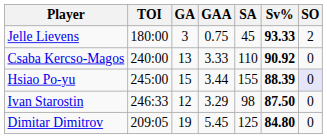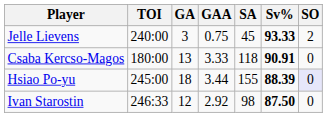Jelle Lievens | TOI: 180:00 -> 240:00
Csaba Kercso-Magos | TOI: 240:00 -> 180:00
Csaba Kercso-Magos | SA: 110 -> 118
Csaba Kercso-Magos | Sv%: 90.92 -> 90.91
Hsiao Po-yu | GA: 15 -> 18
Ivan Starostin | GAA: 3.29 -> 2.92
- row: Dimitar Dimitrov | 209:05 | 19 | 5.45 | 125 | 84.80 | 0
